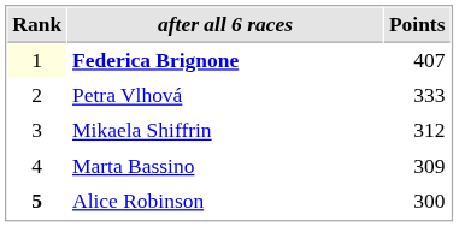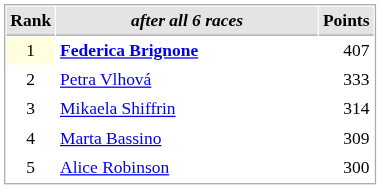Mikaela Shiffrin | Points: 312 -> 314
Alice Robinson | Rank: bold -> normal
